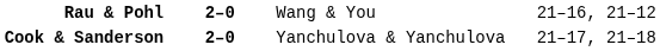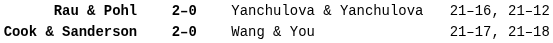Rau & Pohl | column 3: Wang & You -> Yanchulova & Yanchulova
Cook & Sanderson | column 3: Yanchulova & Yanchulova -> Wang & You
